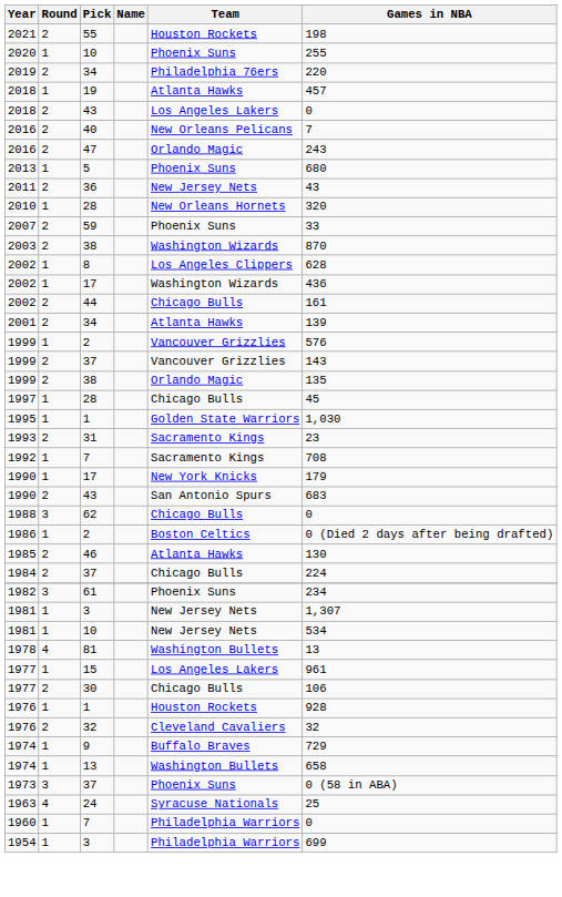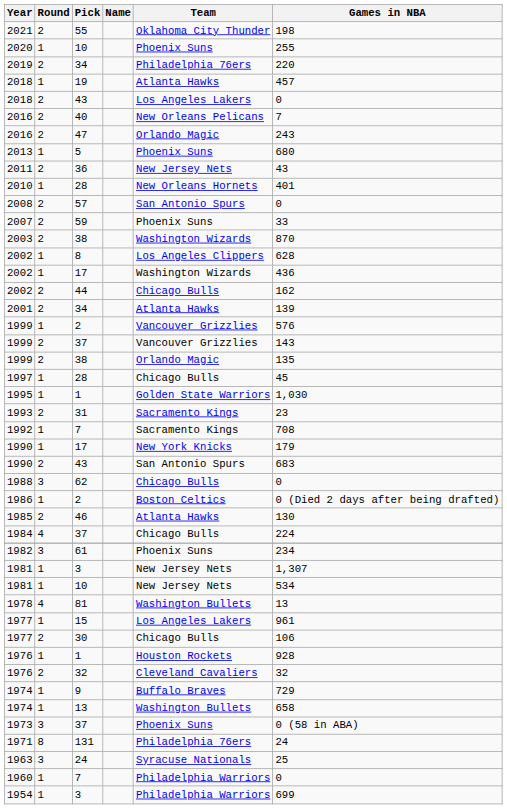2021 | Team: Houston Rockets -> Oklahoma City Thunder
2010 | Games in NBA: 320 -> 401
+ row: 2008 | 2 | 57 | San Antonio Spurs | 0
2002 / 44 | Games in NBA: 161 -> 162
1984 | Round: 2 -> 4
+ row: 1971 | 8 | 131 | Philadelphia 76ers | 24
1963 | Round: 4 -> 3
